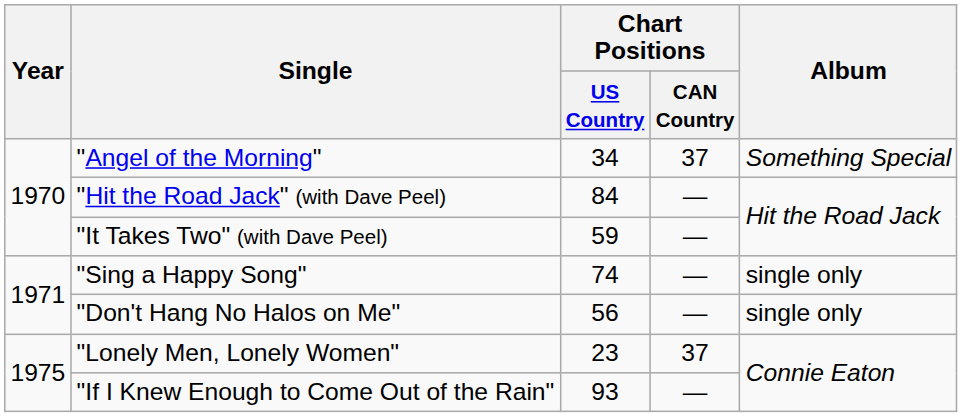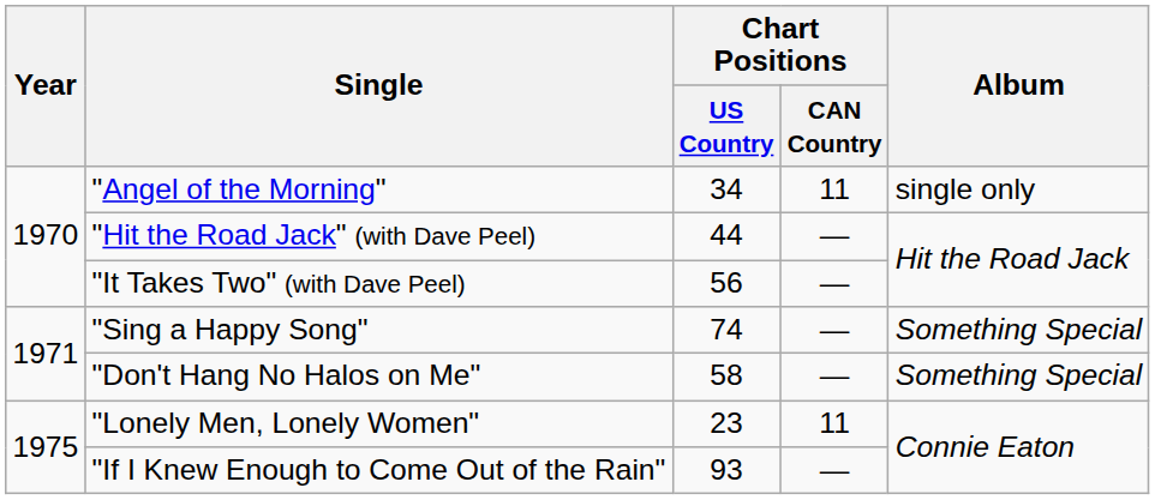"Angel of the Morning" | Chart Positions / CAN Country: 37 -> 11
"Angel of the Morning" | Album: Something Special -> single only
"Hit the Road Jack" (with Dave Peel) | Chart Positions / US Country: 84 -> 44
"It Takes Two" (with Dave Peel) | Chart Positions / US Country: 59 -> 56
"Sing a Happy Song" | Album: single only -> Something Special
"Don't Hang No Halos on Me" | Chart Positions / US Country: 56 -> 58
"Don't Hang No Halos on Me" | Album: single only -> Something Special
"Lonely Men, Lonely Women" | Chart Positions / CAN Country: 37 -> 11
